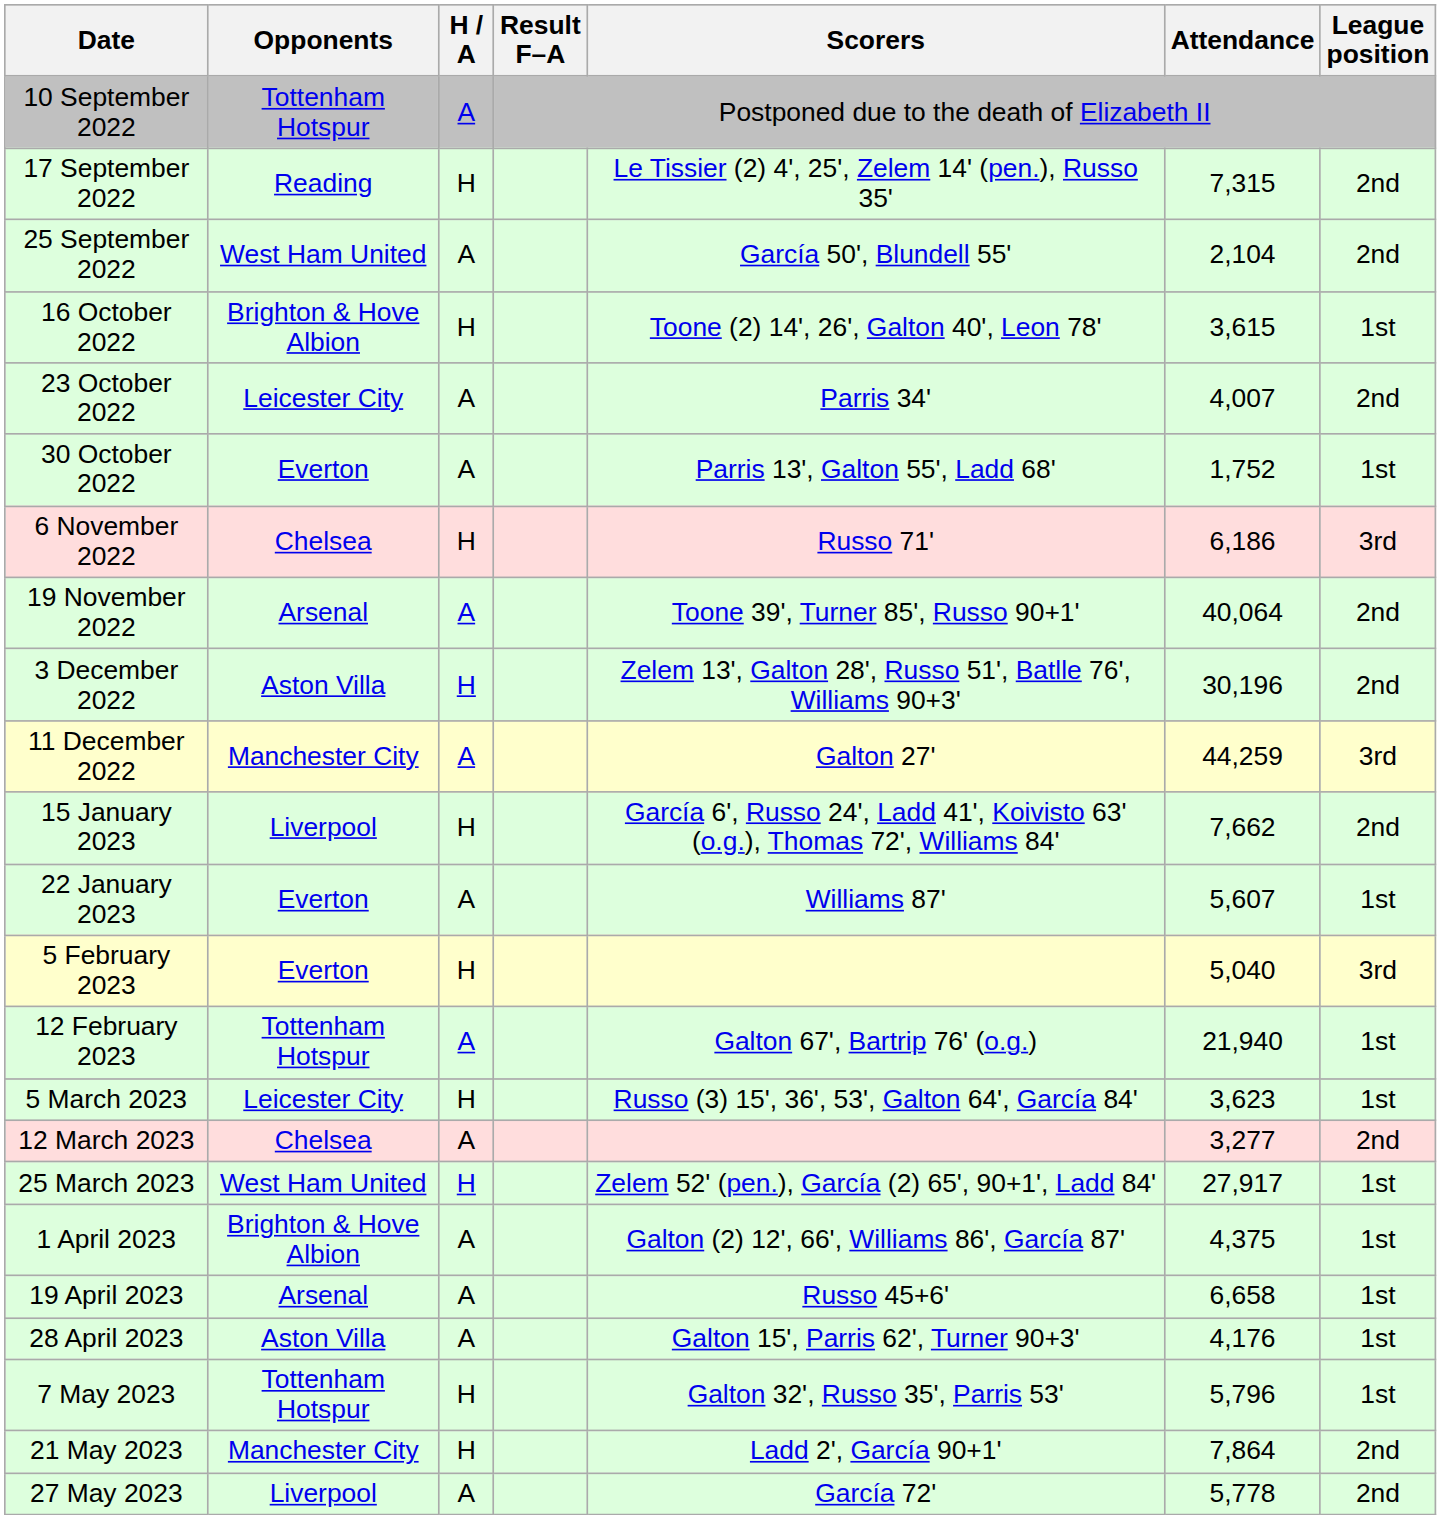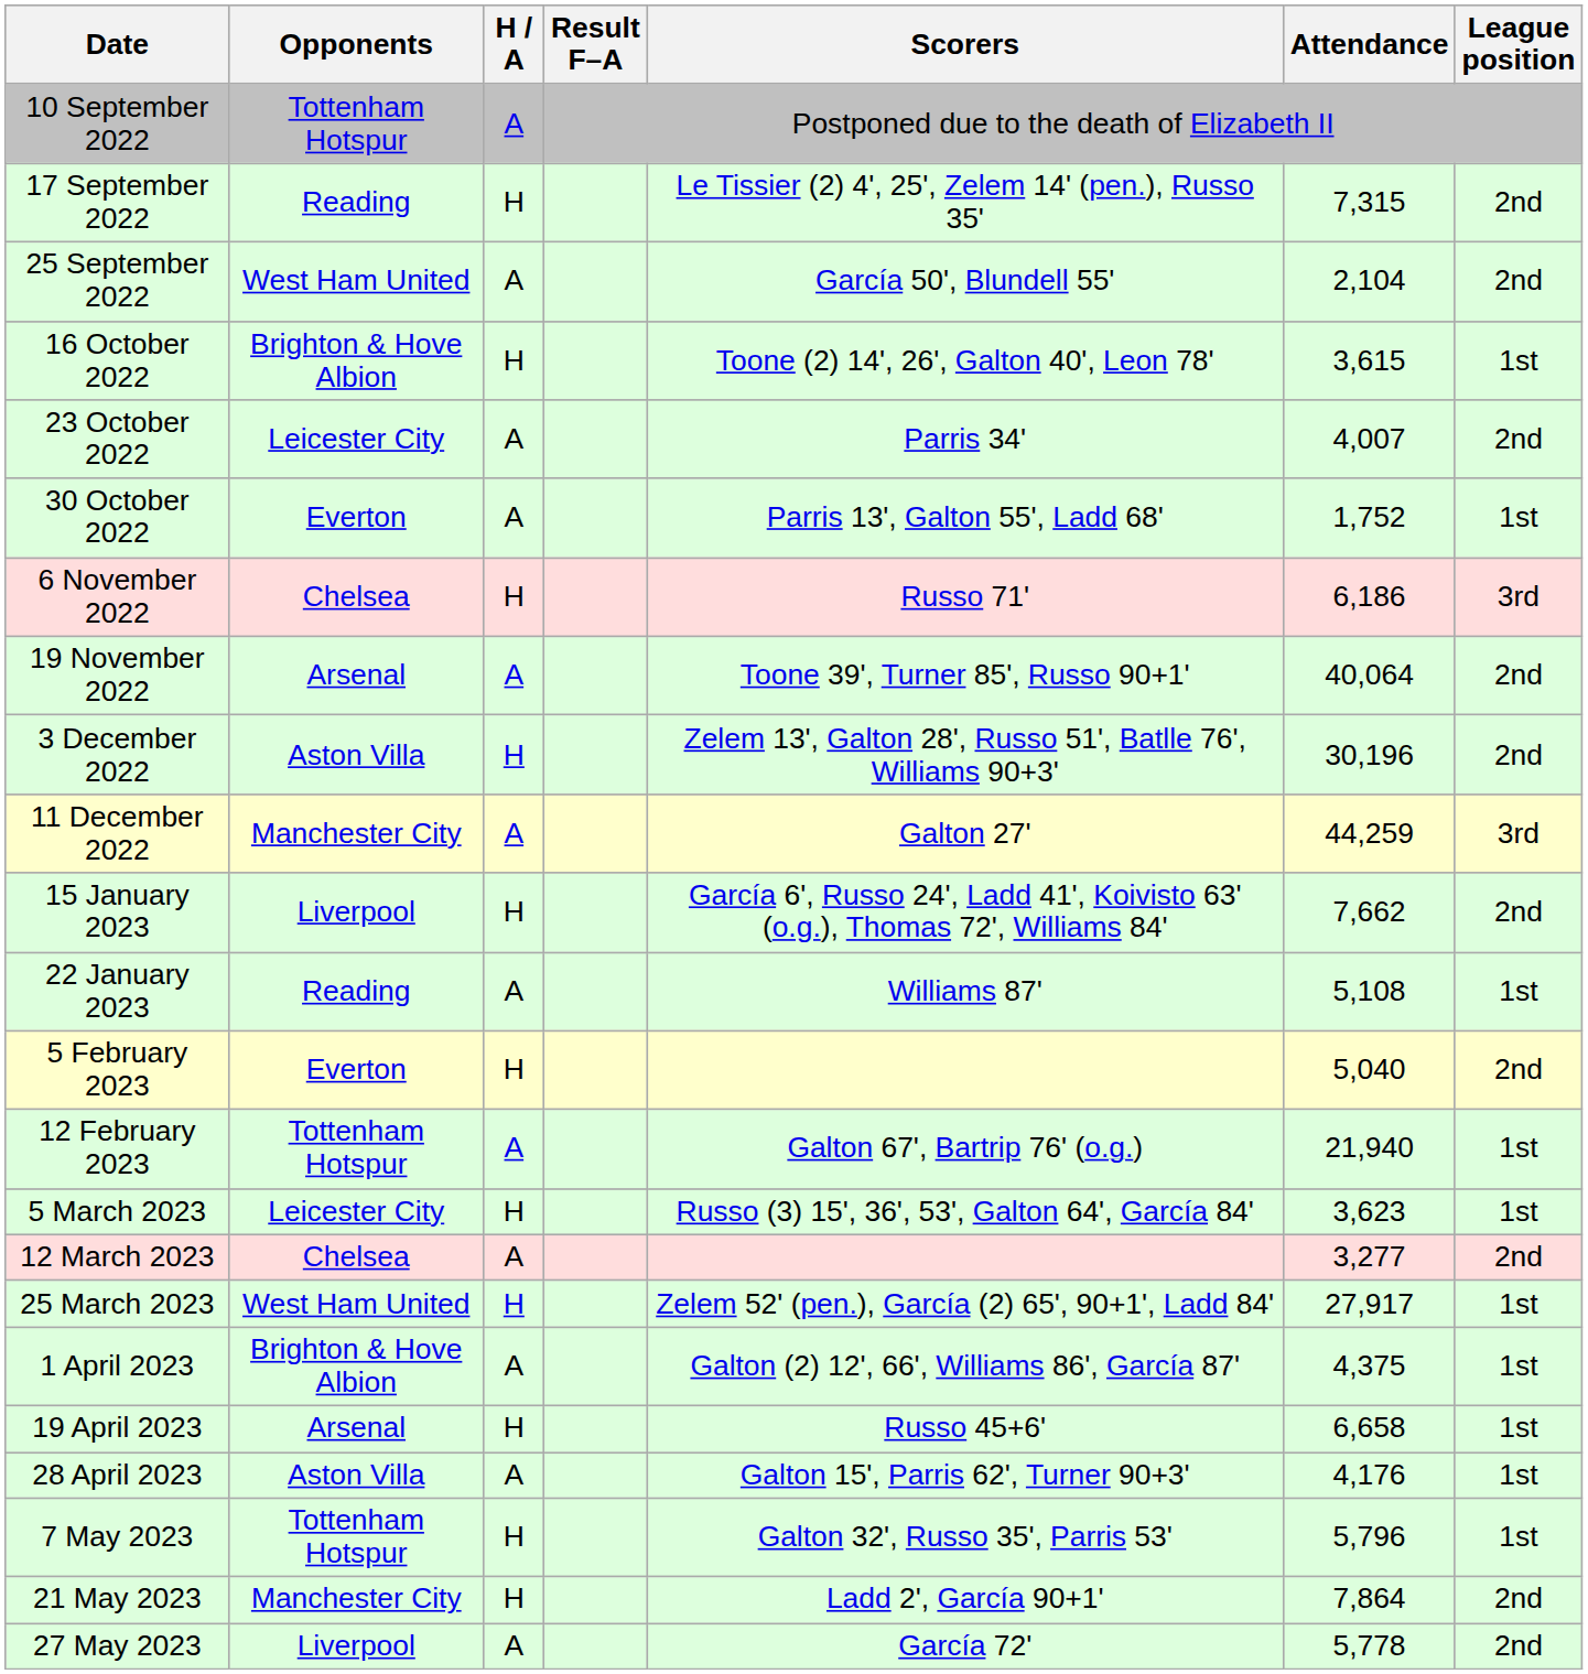22 January 2023 | Opponents: Everton -> Reading
22 January 2023 | Attendance: 5,607 -> 5,108
5 February 2023 | League position: 3rd -> 2nd
19 April 2023 | H / A: A -> H
